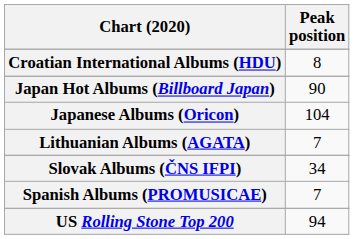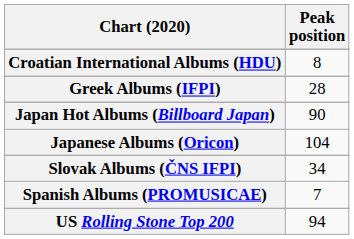+ row: Greek Albums (IFPI) | 28
- row: Lithuanian Albums (AGATA) | 7
